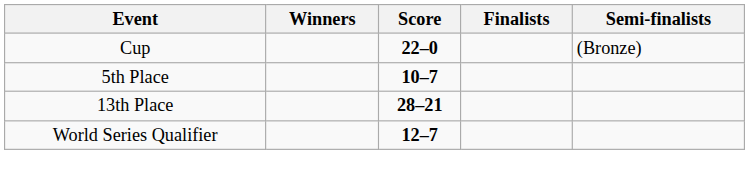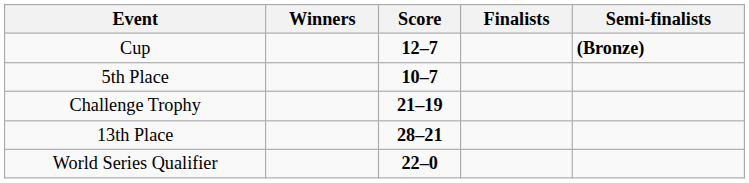Cup | Score: 22–0 -> 12–7
Cup | Semi-finalists: normal -> bold
+ row: Challenge Trophy | 21–19
World Series Qualifier | Score: 12–7 -> 22–0
